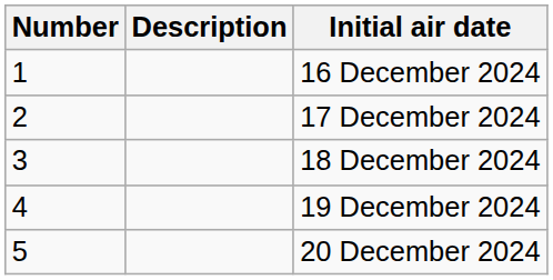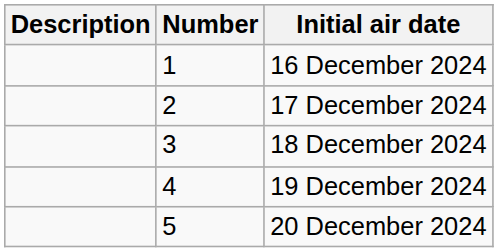columns swapped: Number <-> Description
